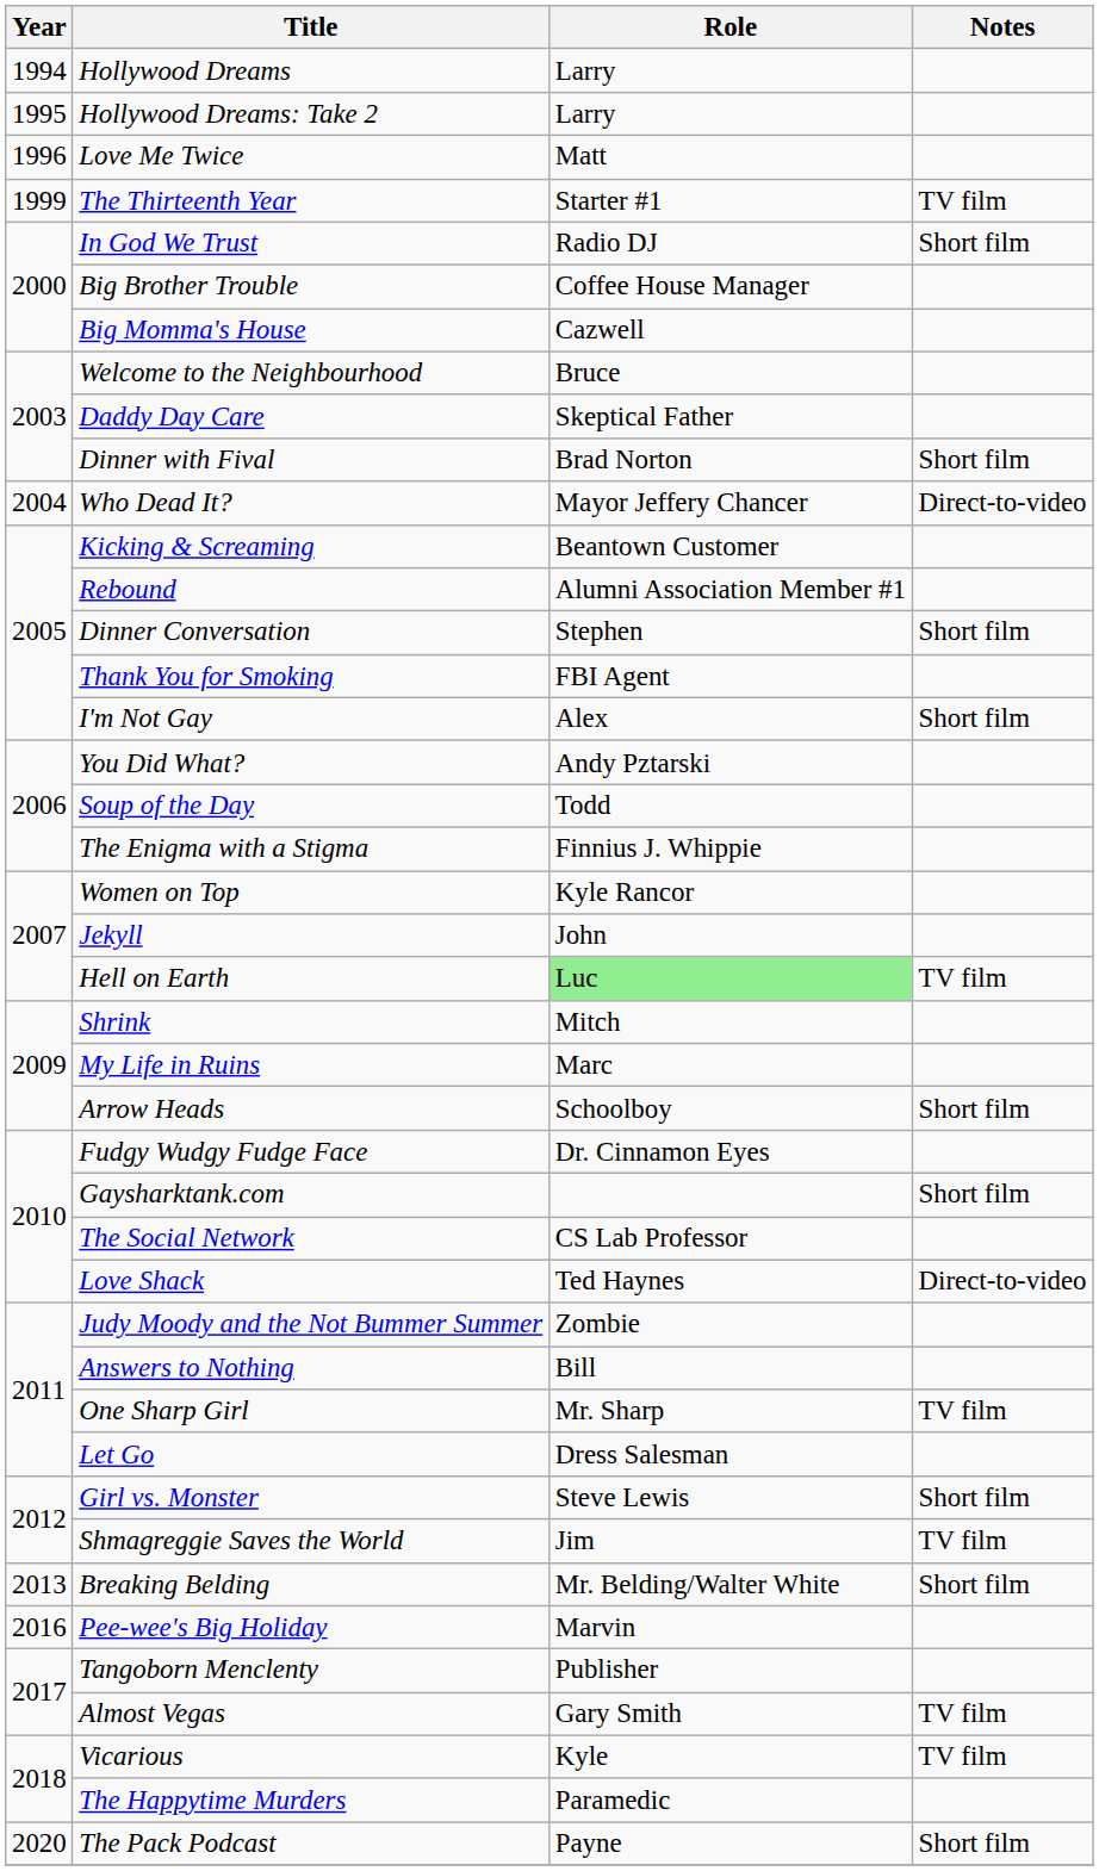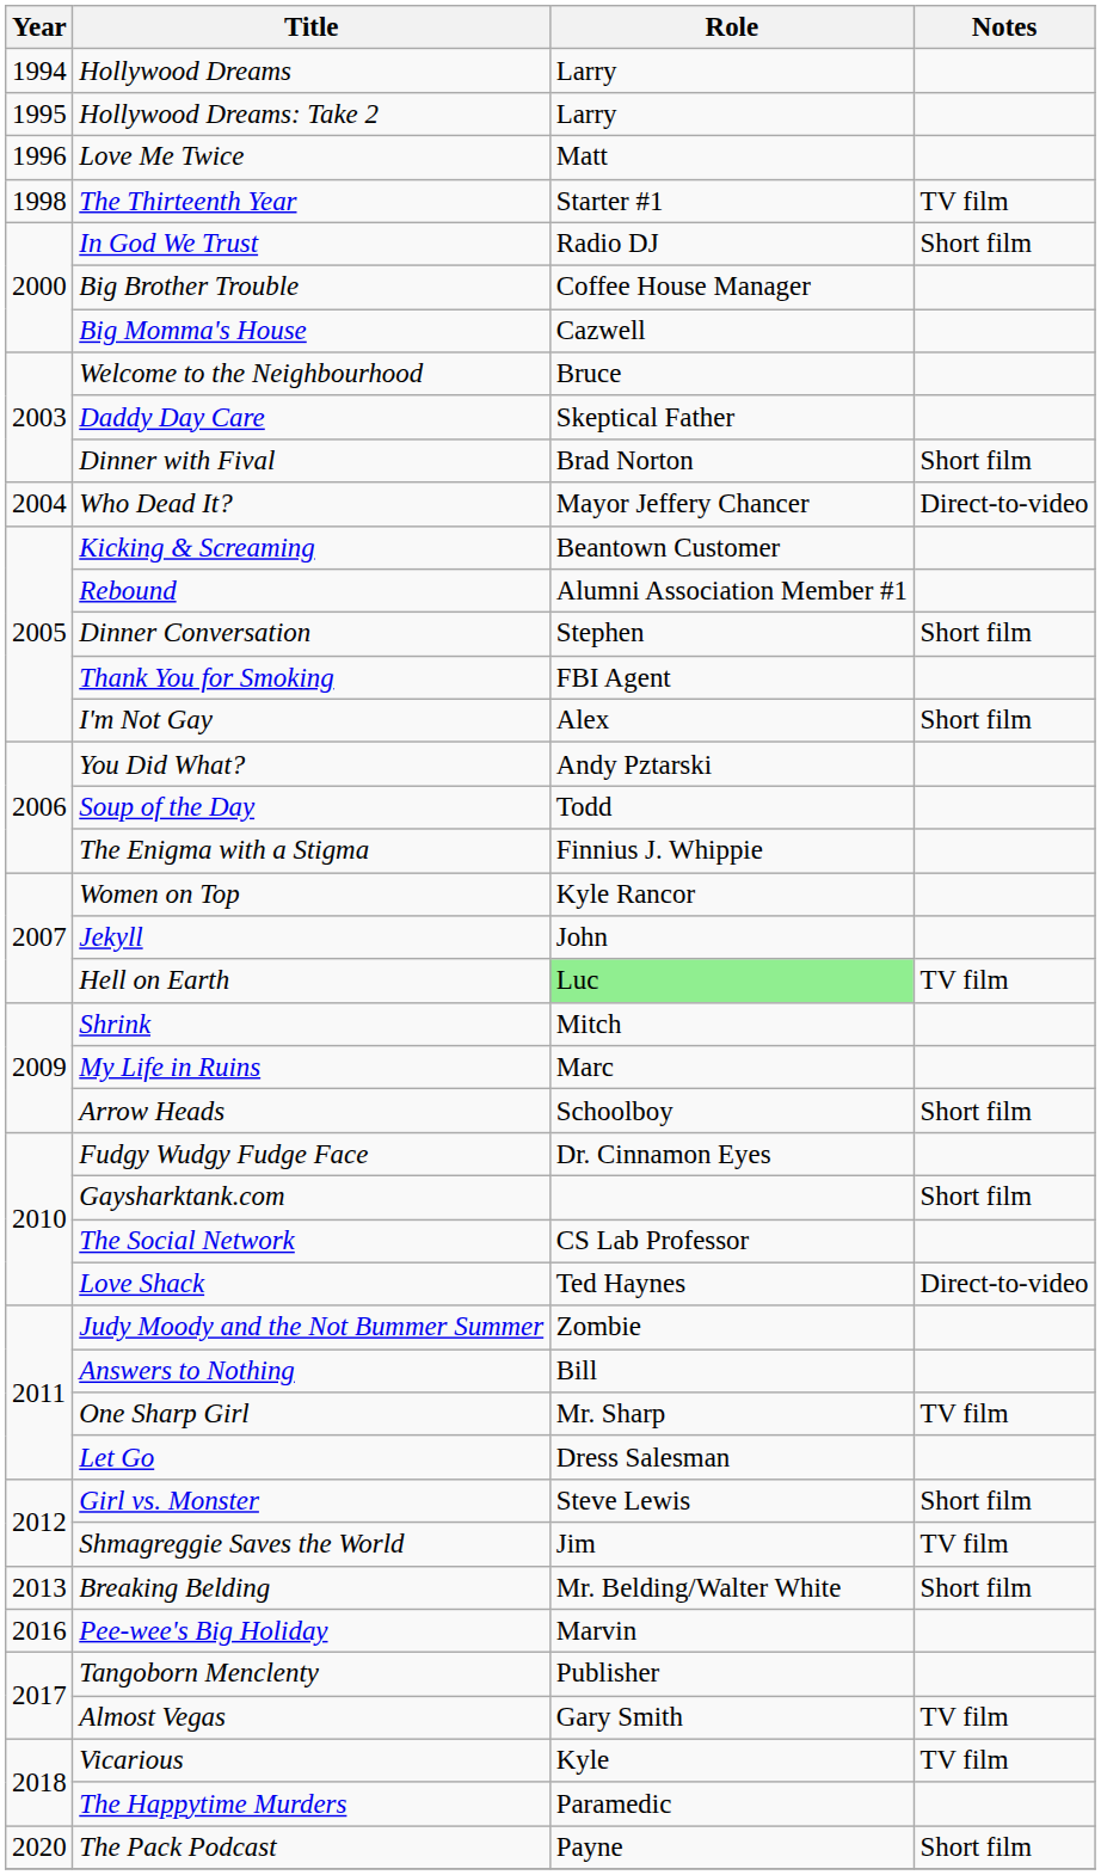The Thirteenth Year | Year: 1999 -> 1998
